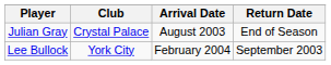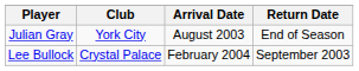Julian Gray | Club: Crystal Palace -> York City
Lee Bullock | Club: York City -> Crystal Palace
